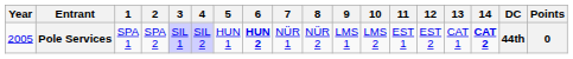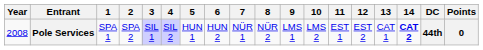Pole Services | Year: 2005 -> 2008
Pole Services | 6: bold -> normal
